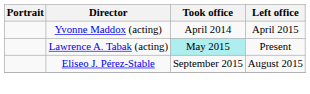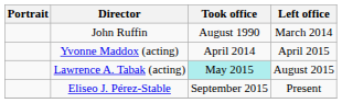+ row: John Ruffin | August 1990 | March 2014
Lawrence A. Tabak (acting) | Left office: Present -> August 2015
Eliseo J. Pérez-Stable | Left office: August 2015 -> Present
